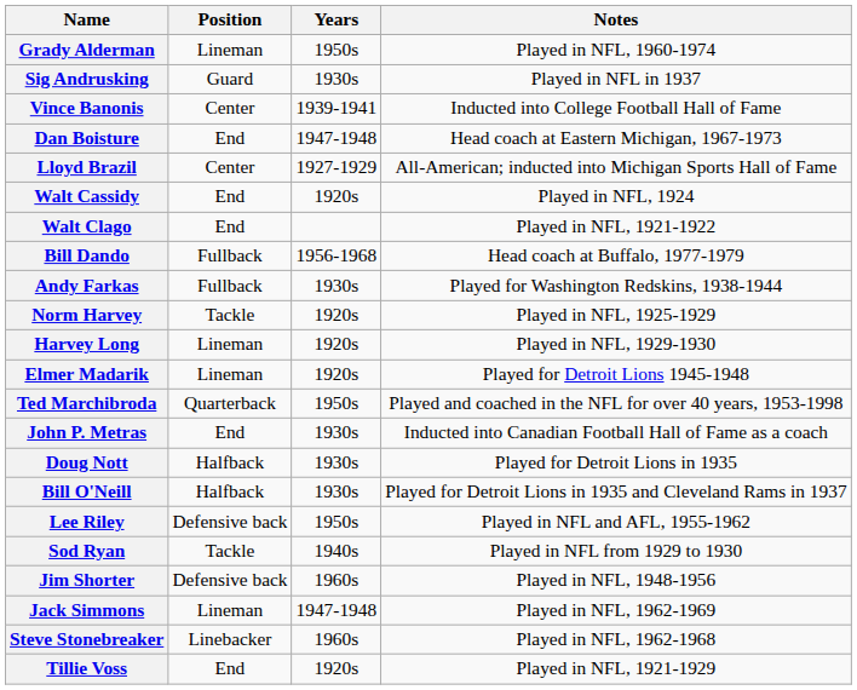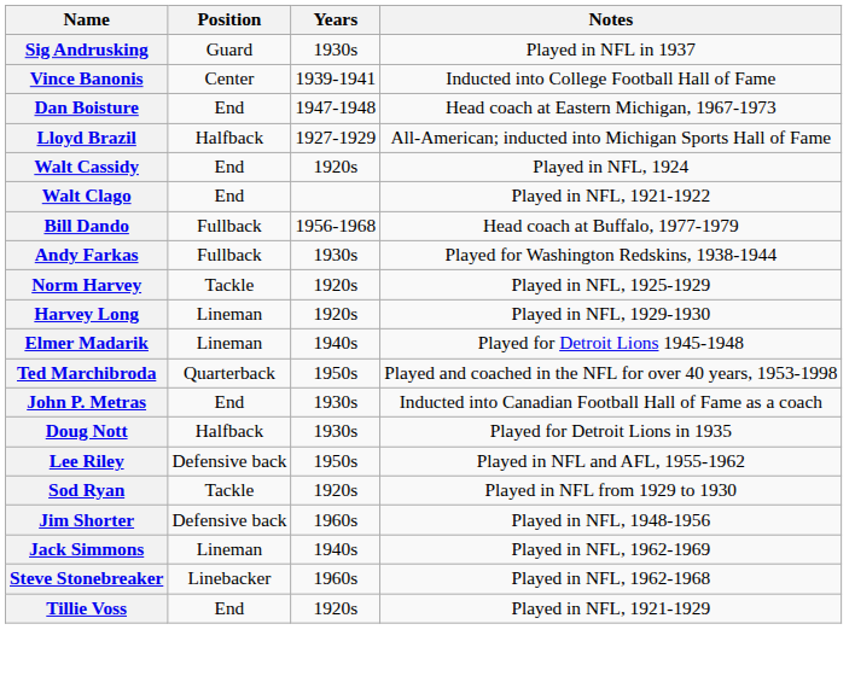- row: Grady Alderman | Lineman | 1950s | Played in NFL, 1960-1974
Lloyd Brazil | Position: Center -> Halfback
Elmer Madarik | Years: 1920s -> 1940s
- row: Bill O'Neill | Halfback | 1930s | Played for Detroit Lions in 1935 and Cleveland Rams in 1937
Sod Ryan | Years: 1940s -> 1920s
Jack Simmons | Years: 1947-1948 -> 1940s
